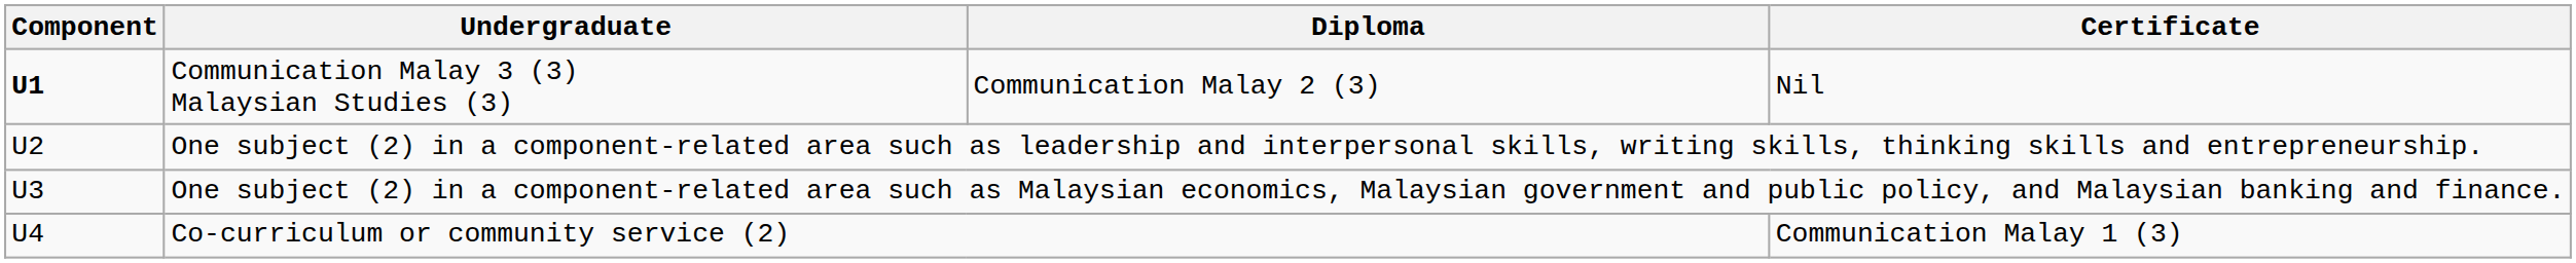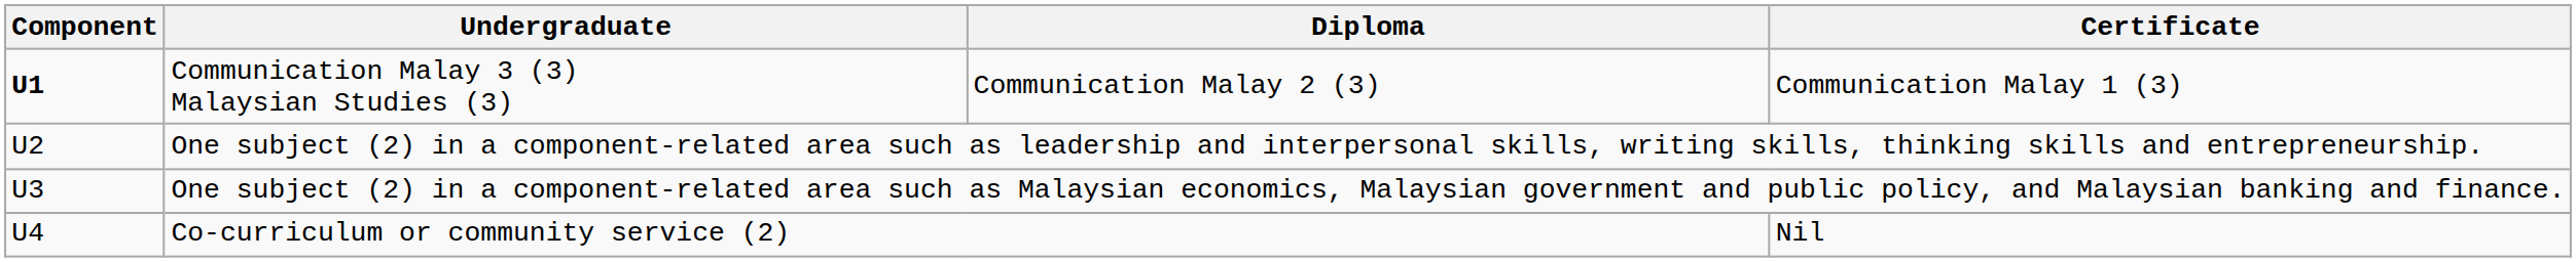Communication Malay 3 (3) Malaysian Studies (3) | Certificate: Nil -> Communication Malay 1 (3)
Co-curriculum or community service (2) | Certificate: Communication Malay 1 (3) -> Nil
